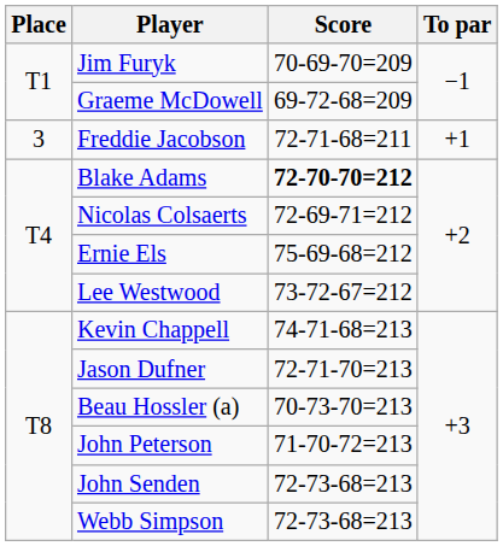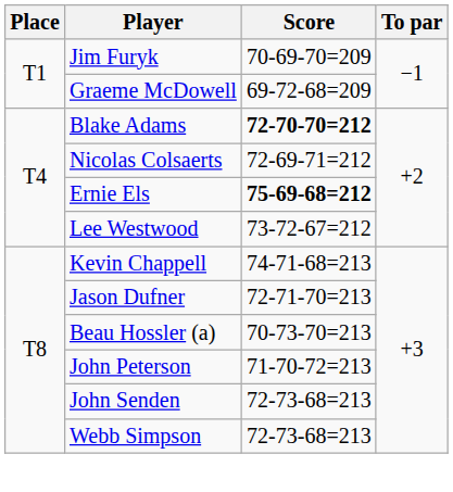- row: 3 | Freddie Jacobson | 72-71-68=211 | +1
Ernie Els | Score: normal -> bold
